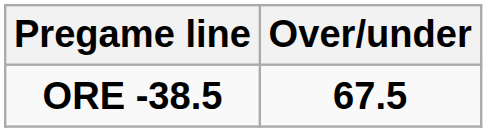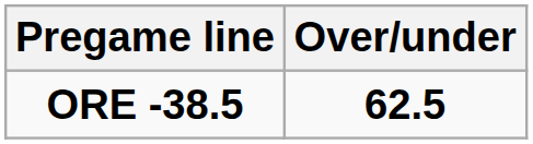ORE -38.5 | Over/under: 67.5 -> 62.5
